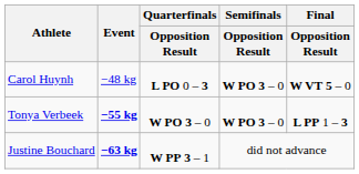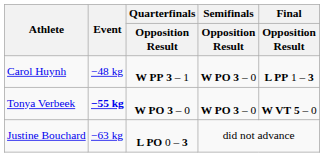Carol Huynh | Quarterfinals / Opposition Result: L PO 0 – 3 -> W PP 3 – 1
Carol Huynh | Final / Opposition Result: W VT 5 – 0 -> L PP 1 – 3
Tonya Verbeek | Final / Opposition Result: L PP 1 – 3 -> W VT 5 – 0
Justine Bouchard | Event: bold -> normal
Justine Bouchard | Quarterfinals / Opposition Result: W PP 3 – 1 -> L PO 0 – 3
